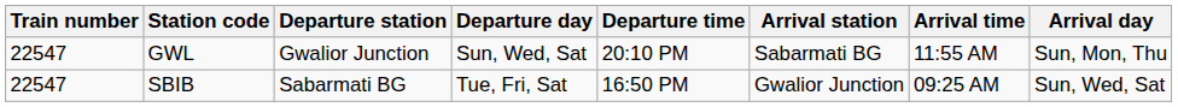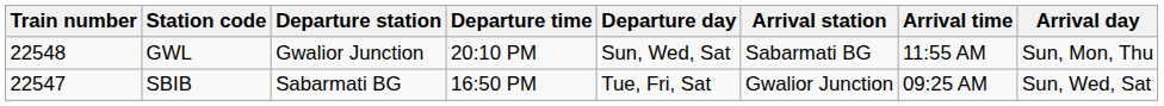columns swapped: Departure time <-> Departure day
GWL | Train number: 22547 -> 22548
